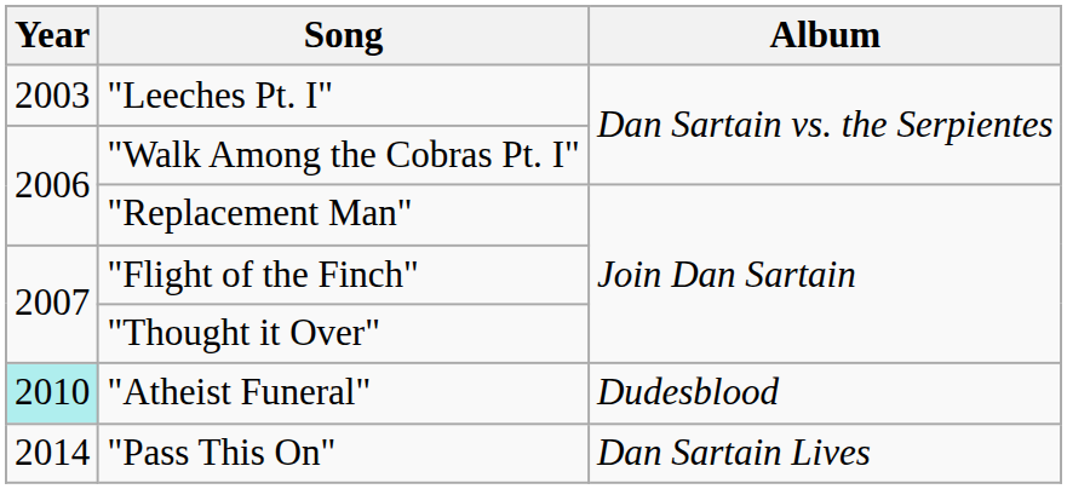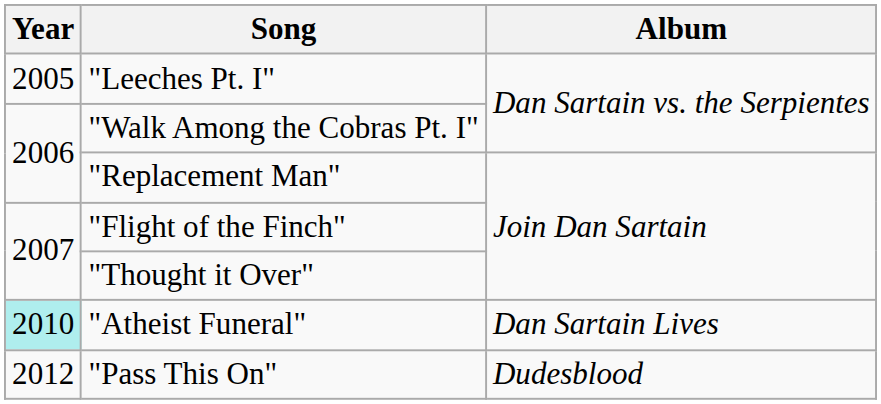"Leeches Pt. I" | Year: 2003 -> 2005
"Atheist Funeral" | Album: Dudesblood -> Dan Sartain Lives
"Pass This On" | Year: 2014 -> 2012
"Pass This On" | Album: Dan Sartain Lives -> Dudesblood
